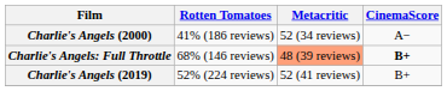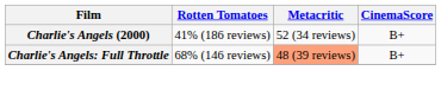Charlie's Angels (2000) | CinemaScore: A− -> B+
Charlie's Angels: Full Throttle | CinemaScore: bold -> normal
- row: Charlie's Angels (2019) | 52% (224 reviews) | 52 (41 reviews) | B+
